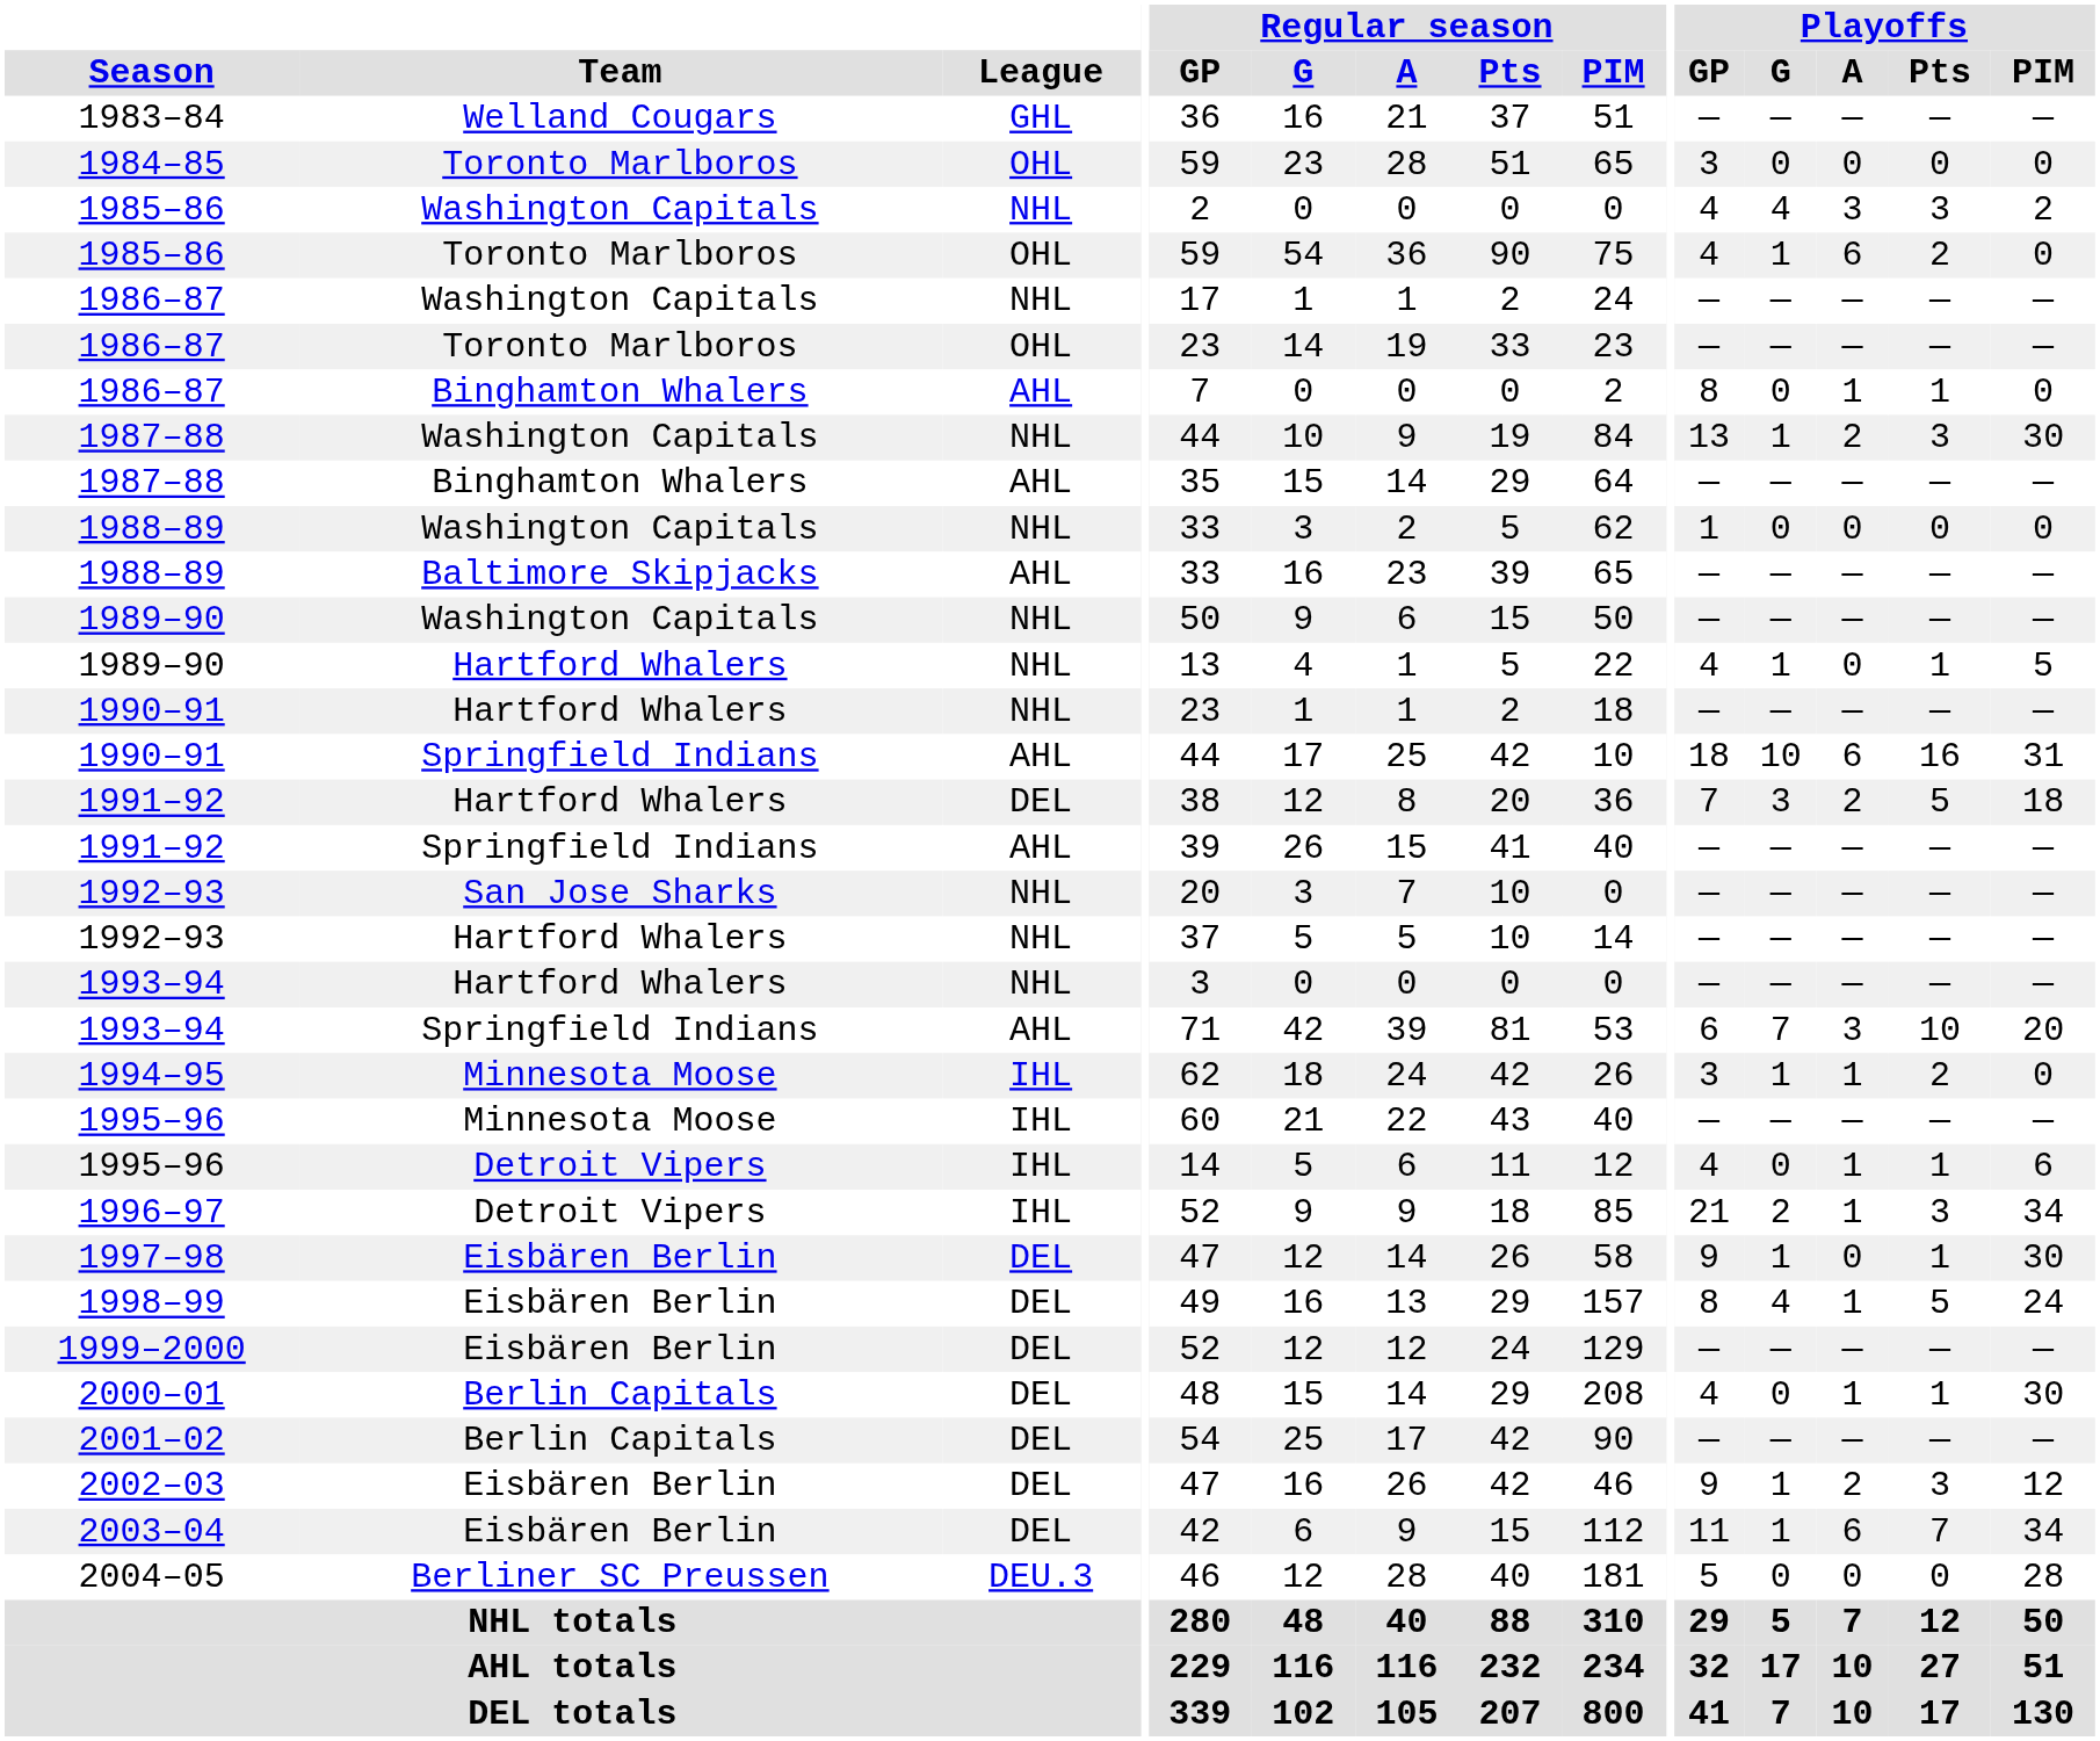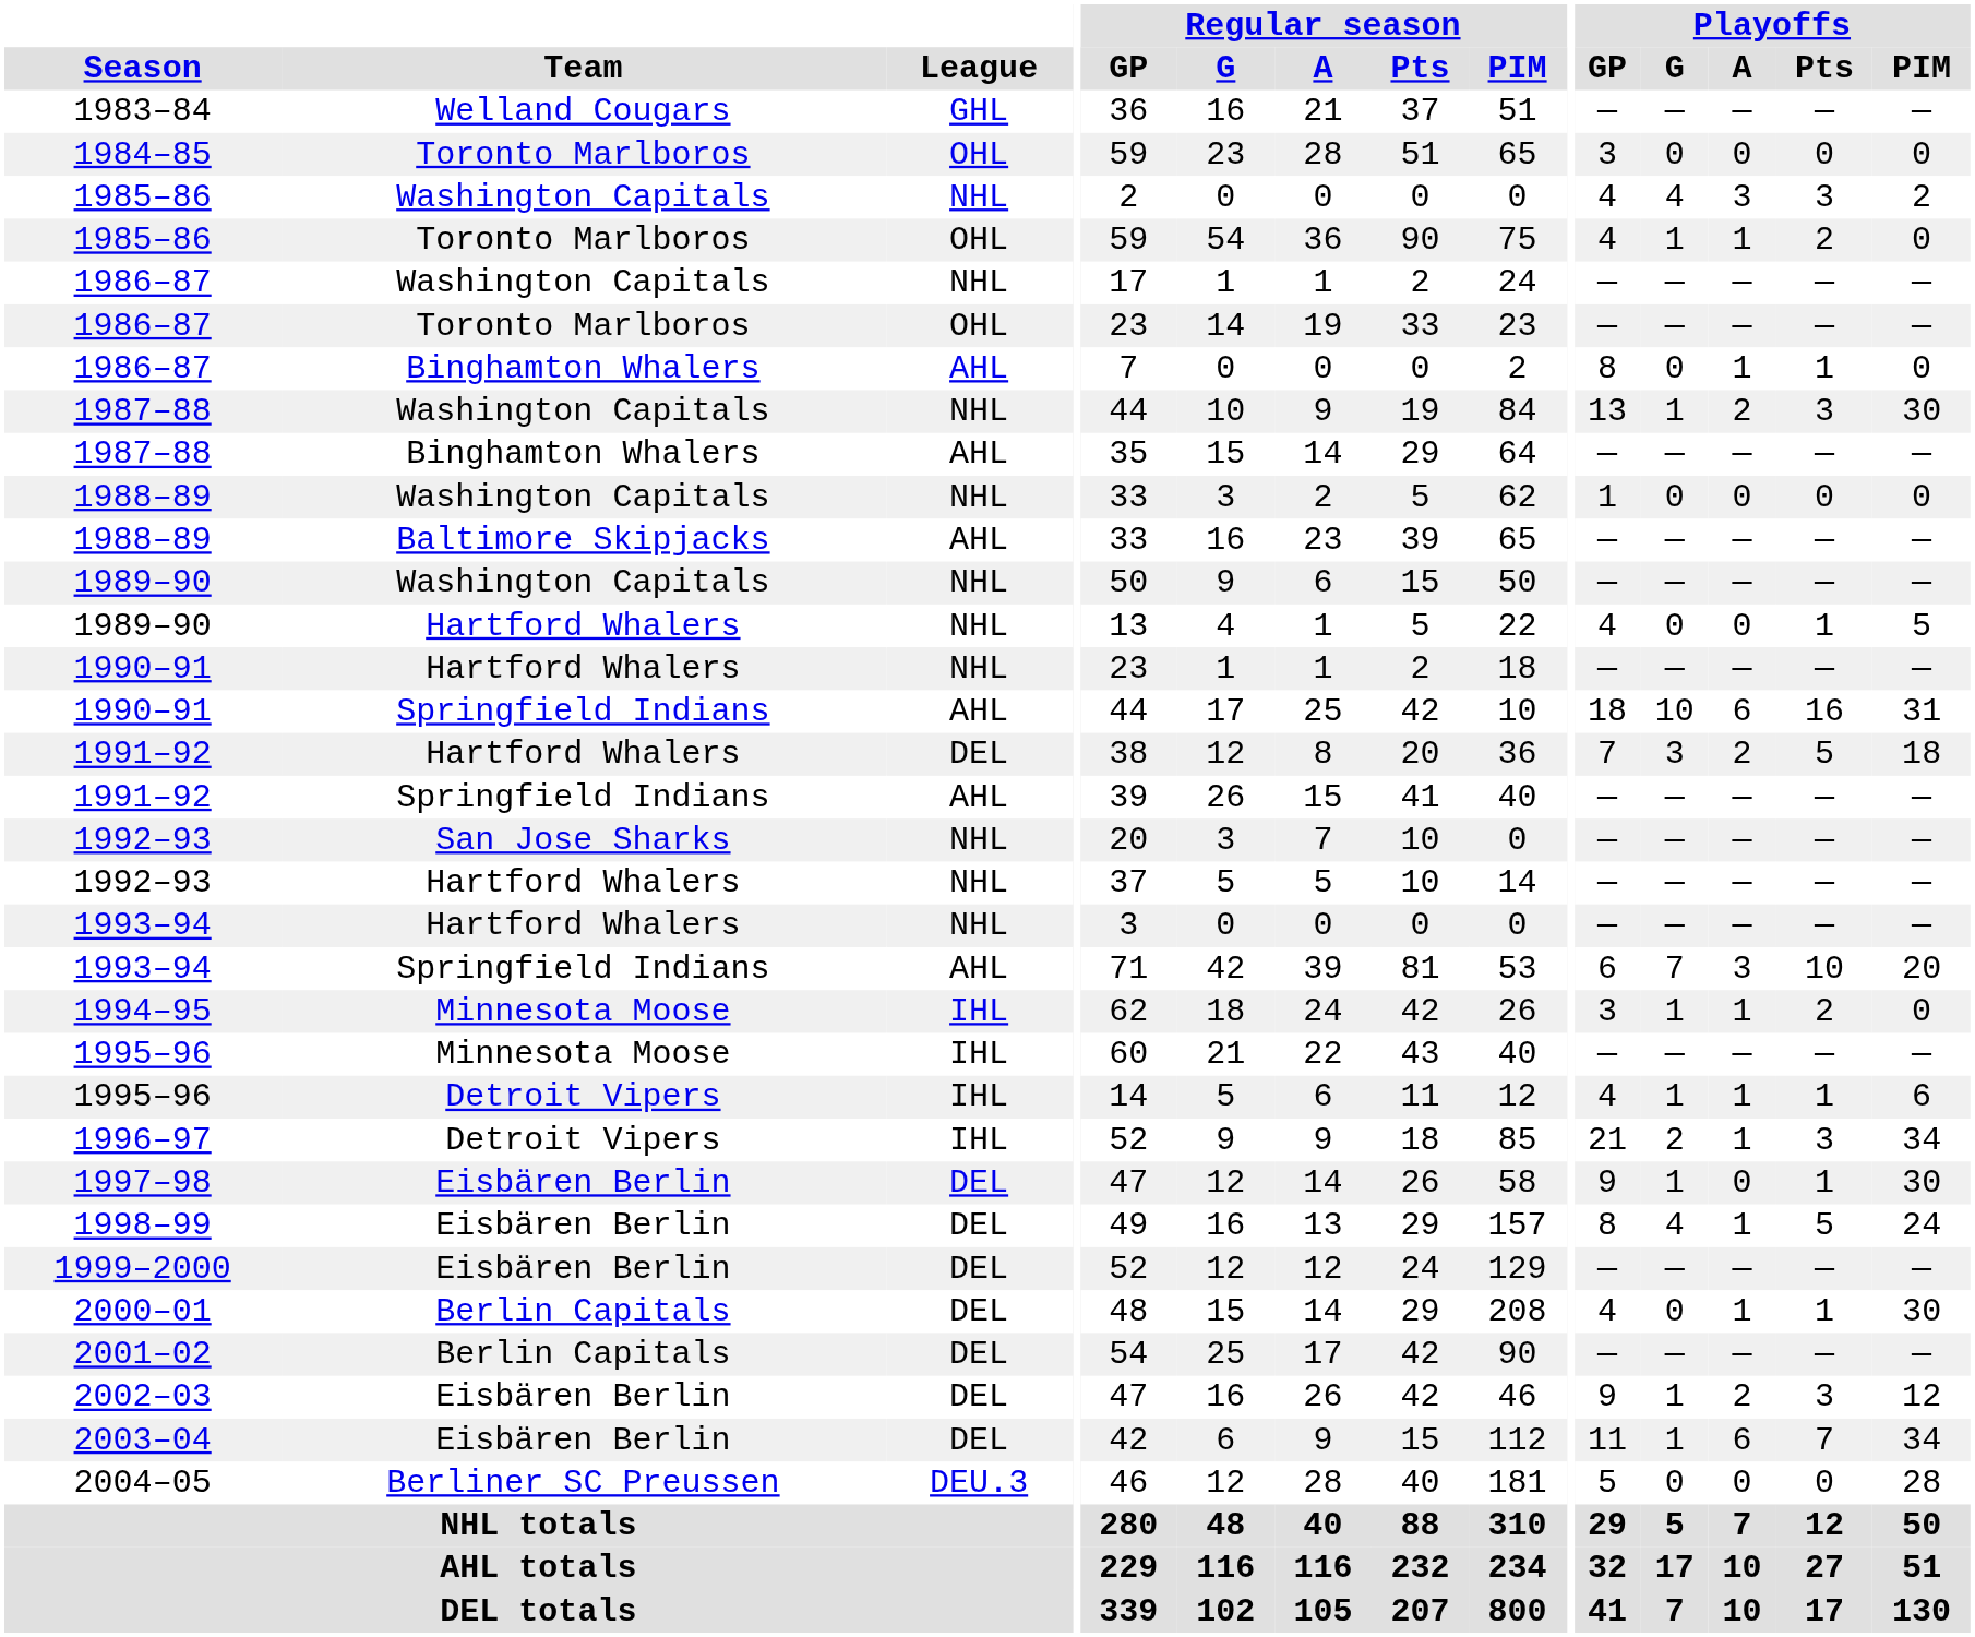1985–86 / Toronto Marlboros | Playoffs / A: 6 -> 1
1989–90 / Hartford Whalers | Playoffs / G: 1 -> 0
1995–96 / Detroit Vipers | Playoffs / G: 0 -> 1
